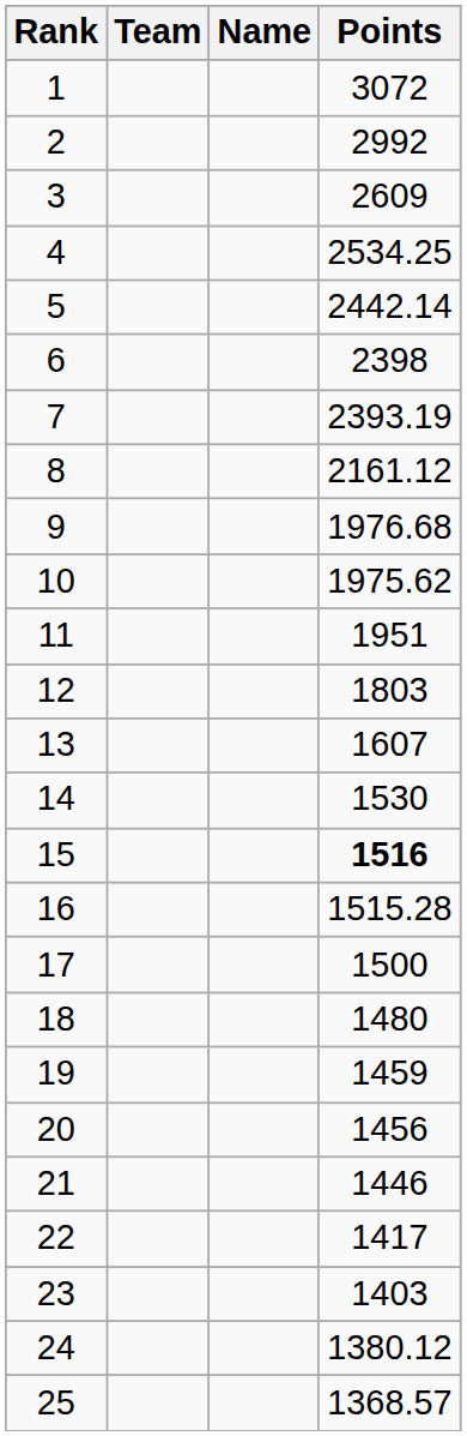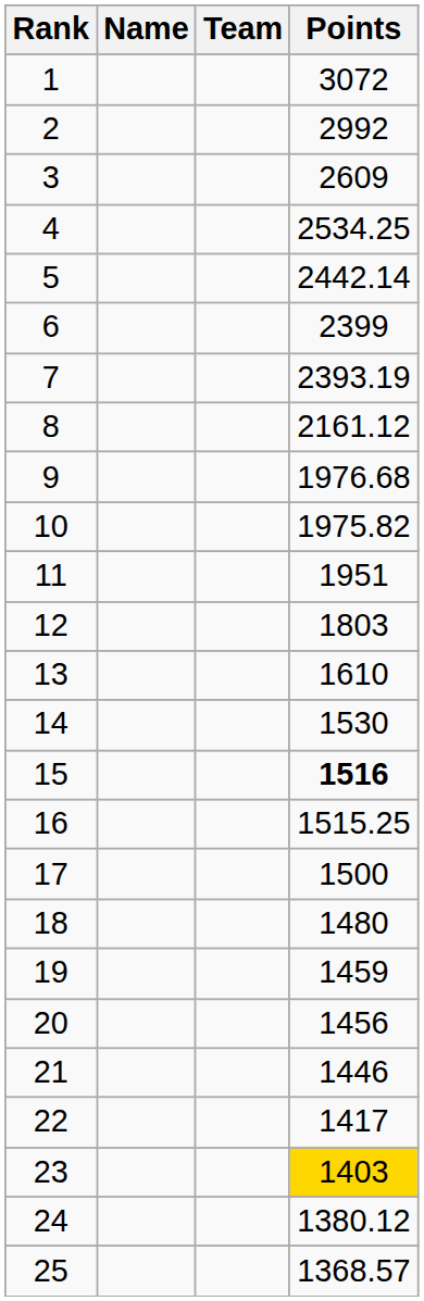columns swapped: Name <-> Team
6 | Points: 2398 -> 2399
10 | Points: 1975.62 -> 1975.82
13 | Points: 1607 -> 1610
16 | Points: 1515.28 -> 1515.25
23 | Points: no background -> gold background
